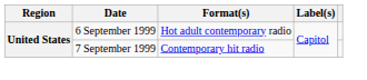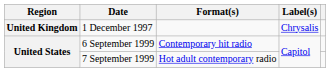+ row: United Kingdom | 1 December 1997 | Chrysalis
6 September 1999 | Format(s): Hot adult contemporary radio -> Contemporary hit radio
7 September 1999 | Format(s): Contemporary hit radio -> Hot adult contemporary radio
